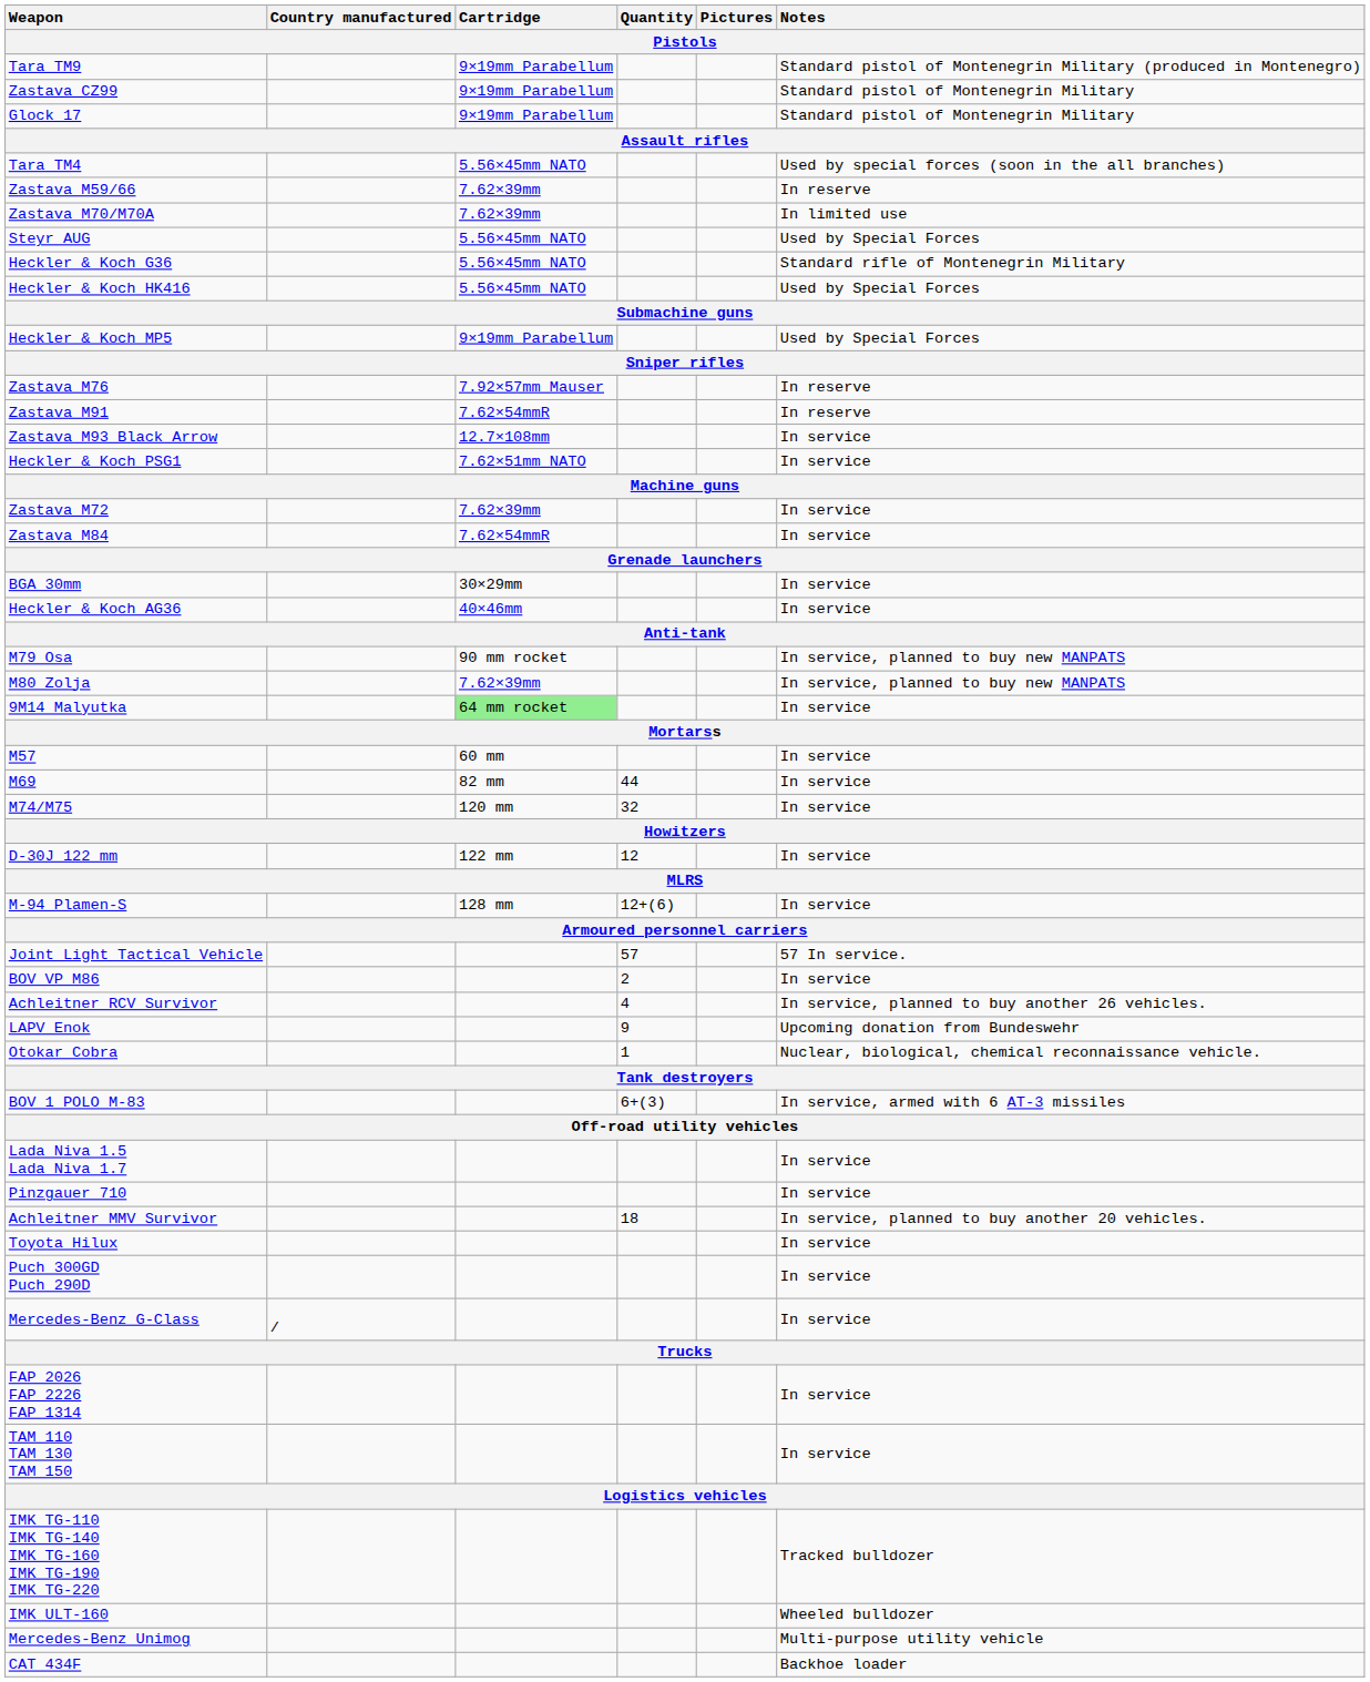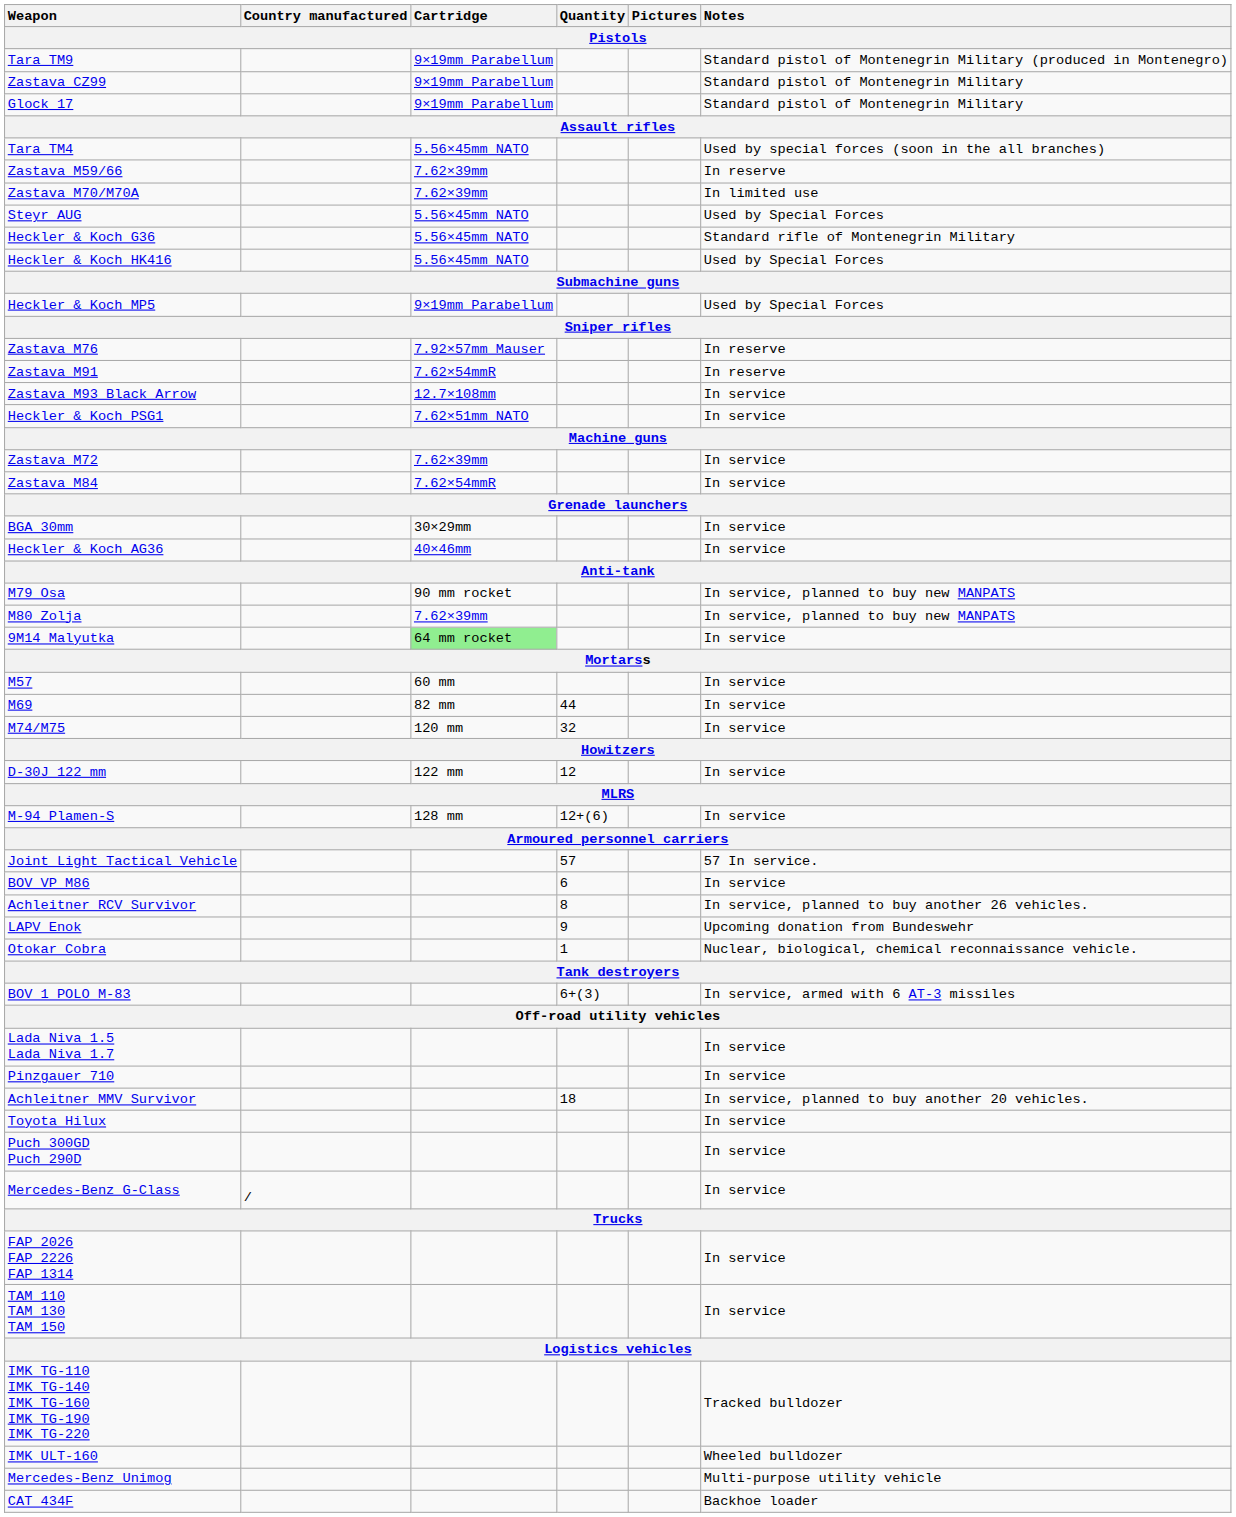BOV VP М86 | Quantity: 2 -> 6
Achleitner RCV Survivor | Quantity: 4 -> 8
